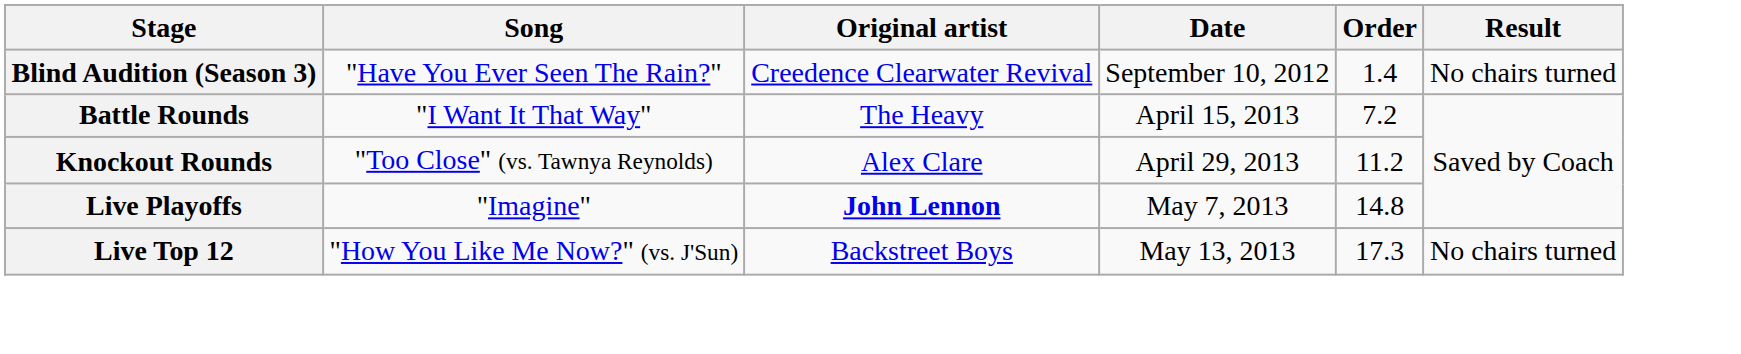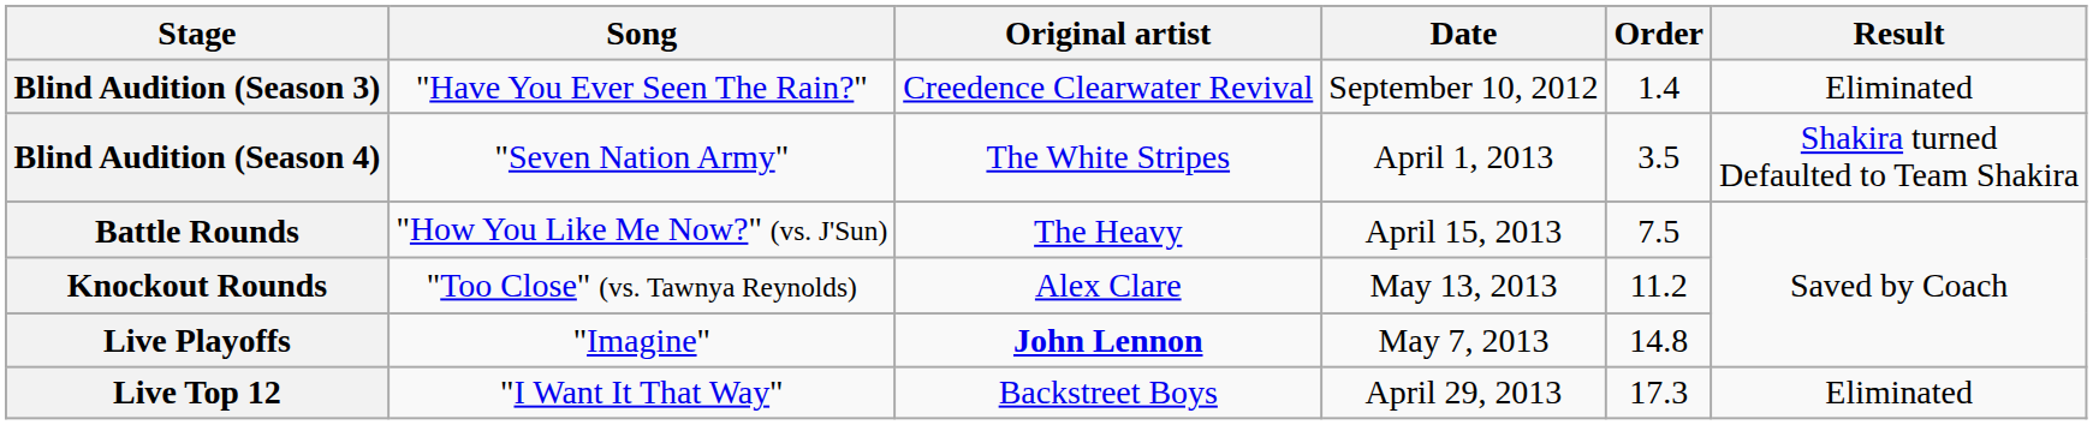Blind Audition (Season 3) | Result: No chairs turned -> Eliminated
+ row: Blind Audition (Season 4) | "Seven Nation Army" | The White Stripes | April 1, 2013 | 3.5 | Shakira turned Defaulted to Team Shakira
Battle Rounds | Song: "I Want It That Way" -> "How You Like Me Now?" (vs. J'Sun)
Battle Rounds | Order: 7.2 -> 7.5
Knockout Rounds | Date: April 29, 2013 -> May 13, 2013
Live Top 12 | Song: "How You Like Me Now?" (vs. J'Sun) -> "I Want It That Way"
Live Top 12 | Date: May 13, 2013 -> April 29, 2013
Live Top 12 | Result: No chairs turned -> Eliminated
